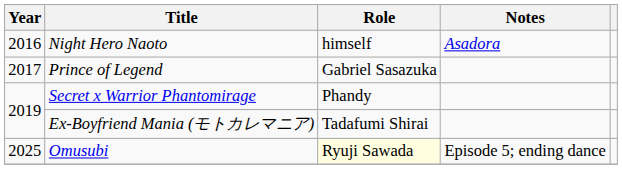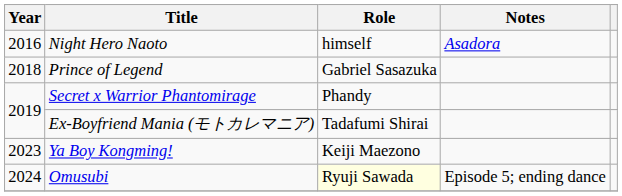Prince of Legend | Year: 2017 -> 2018
+ row: 2023 | Ya Boy Kongming! | Keiji Maezono
Omusubi | Year: 2025 -> 2024
